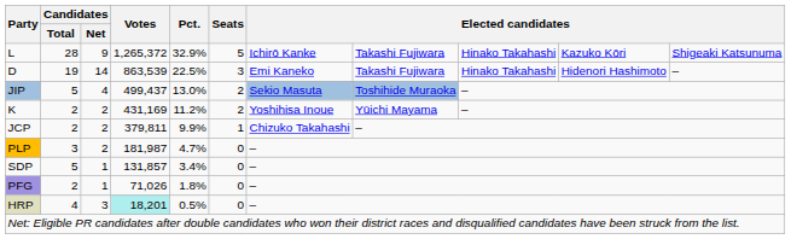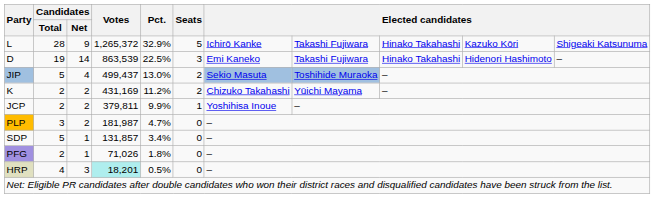K | column 7: Yoshihisa Inoue -> Chizuko Takahashi
JCP | column 7: Chizuko Takahashi -> Yoshihisa Inoue
